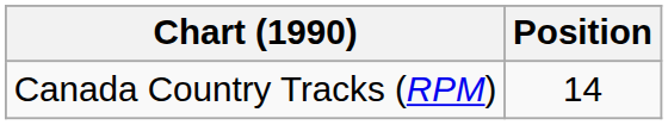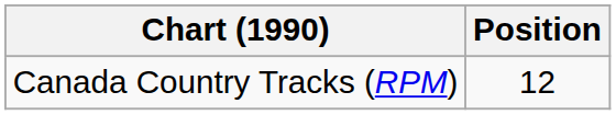Canada Country Tracks (RPM) | Position: 14 -> 12
